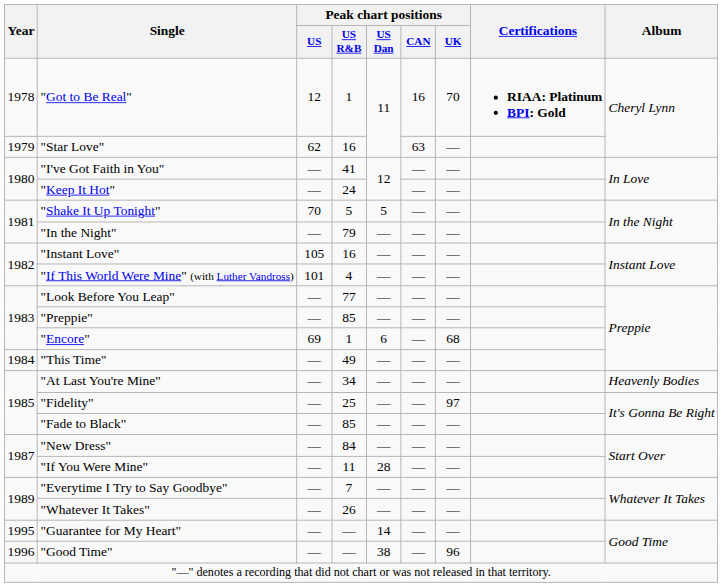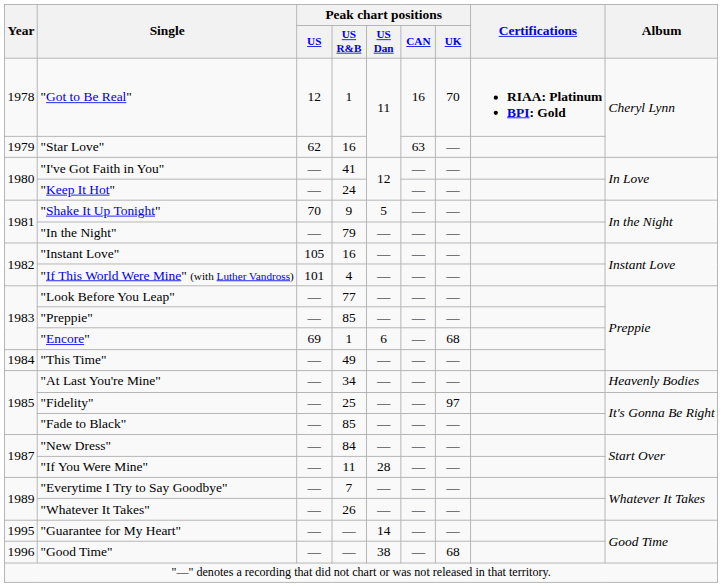"Shake It Up Tonight" | Peak chart positions / US R&B: 5 -> 9
"Good Time" | Peak chart positions / UK: 96 -> 68
